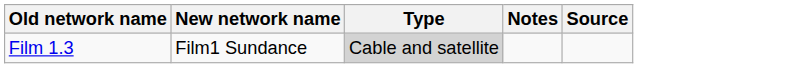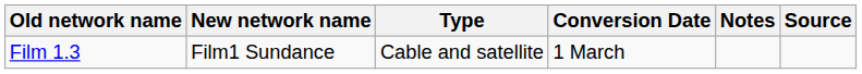+ column: Conversion Date | 1 March
Film 1.3 | Type: lightgrey background -> no background
